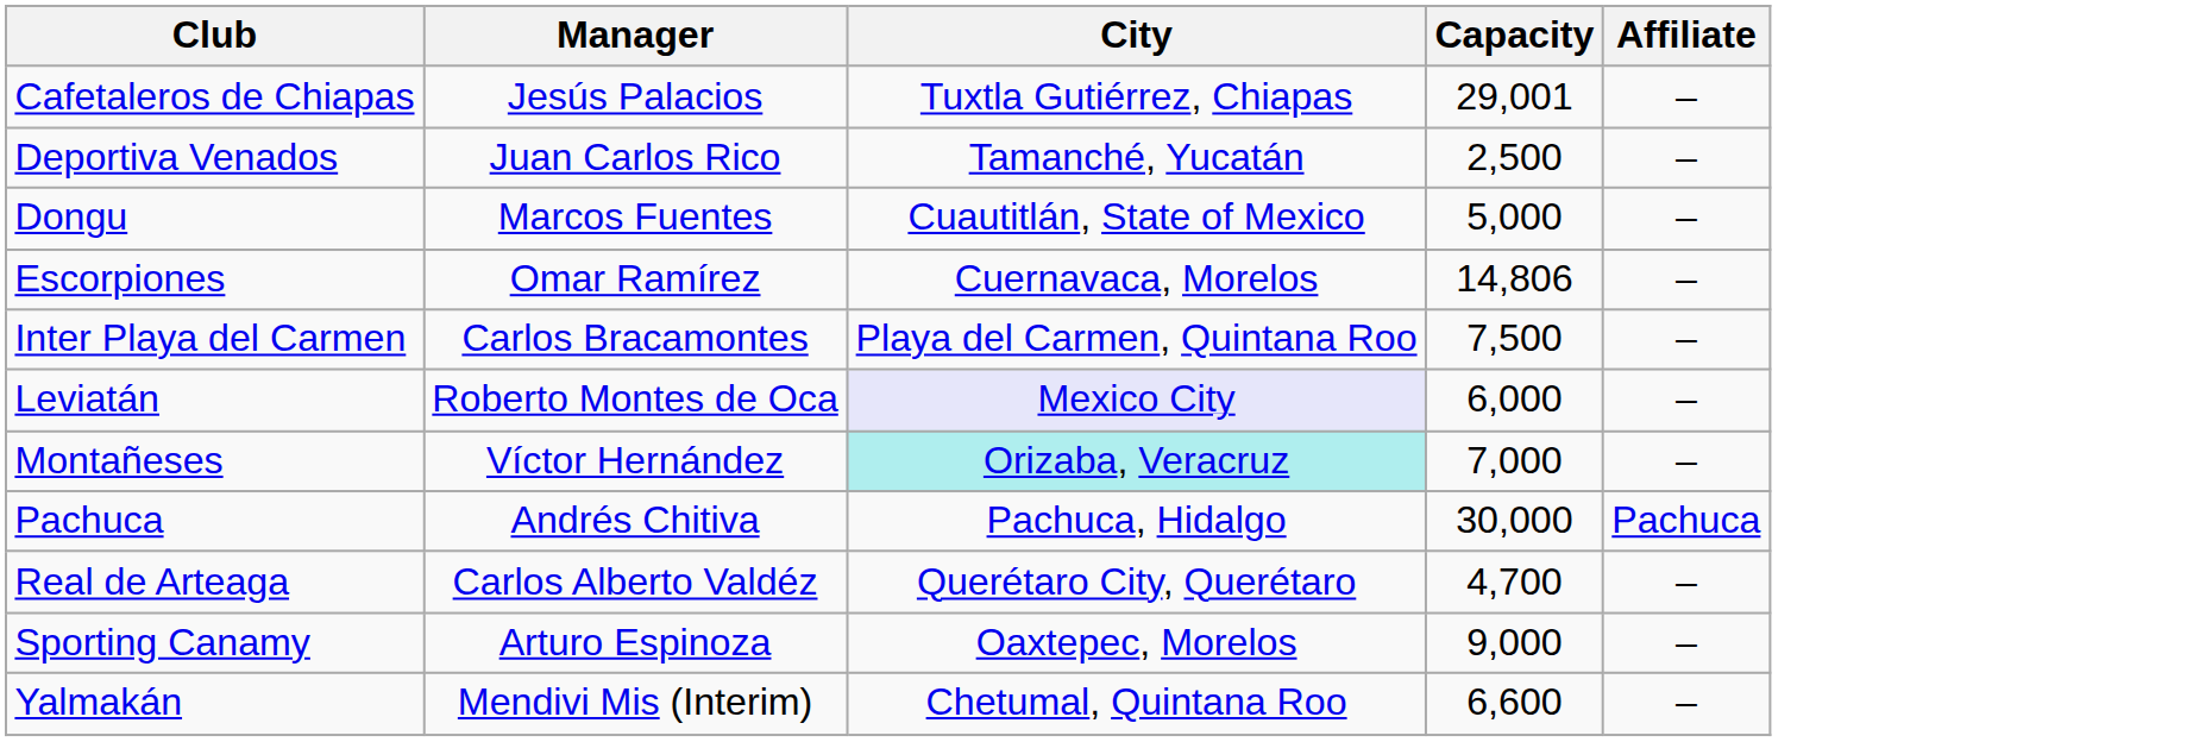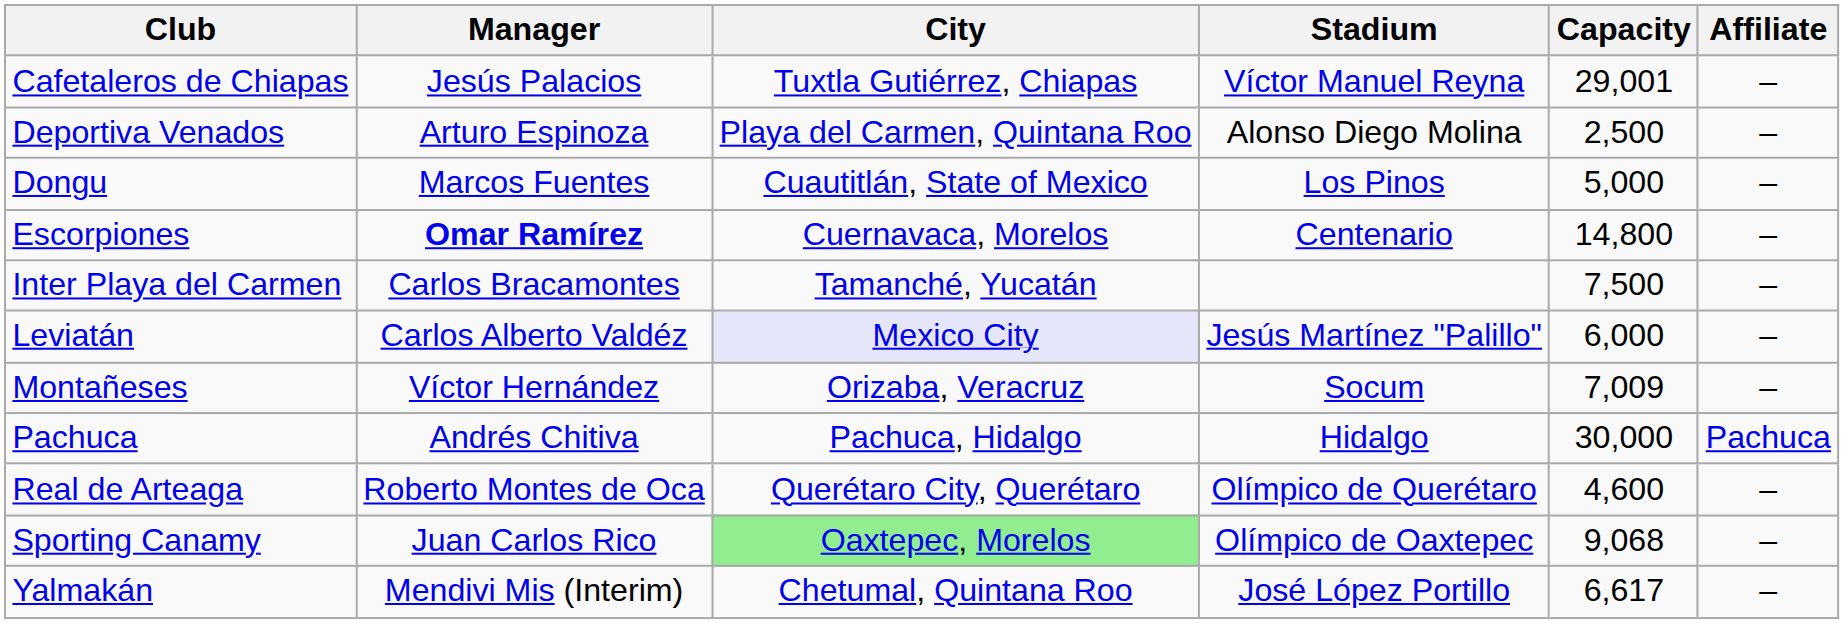+ column: Stadium | Víctor Manuel Reyna | Alonso Diego Molina | Los Pinos | Centenario | Jesús Martínez "Palillo" | Socum | Hidalgo | Olímpico de Querétaro | Olímpico de Oaxtepec | José López Portillo
Deportiva Venados | Manager: Juan Carlos Rico -> Arturo Espinoza
Deportiva Venados | City: Tamanché, Yucatán -> Playa del Carmen, Quintana Roo
Escorpiones | Manager: normal -> bold
Escorpiones | Capacity: 14,806 -> 14,800
Inter Playa del Carmen | City: Playa del Carmen, Quintana Roo -> Tamanché, Yucatán
Leviatán | Manager: Roberto Montes de Oca -> Carlos Alberto Valdéz
Montañeses | City: paleturquoise background -> no background
Montañeses | Capacity: 7,000 -> 7,009
Real de Arteaga | Manager: Carlos Alberto Valdéz -> Roberto Montes de Oca
Real de Arteaga | Capacity: 4,700 -> 4,600
Sporting Canamy | Manager: Arturo Espinoza -> Juan Carlos Rico
Sporting Canamy | City: no background -> lightgreen background
Sporting Canamy | Capacity: 9,000 -> 9,068
Yalmakán | Capacity: 6,600 -> 6,617
